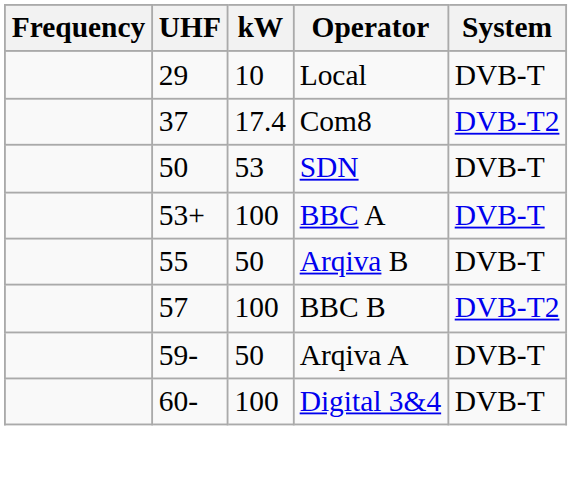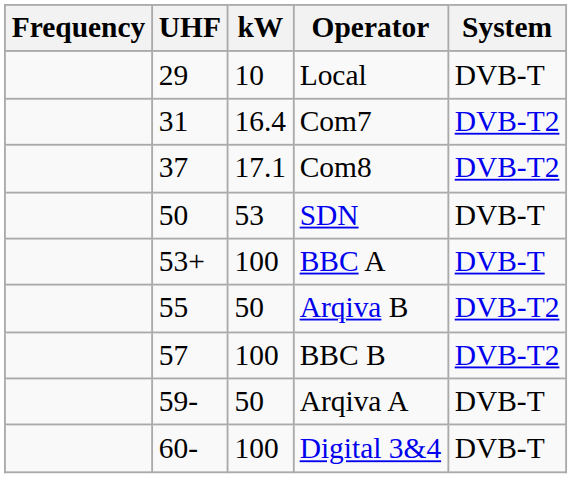+ row: 31 | 16.4 | Com7 | DVB-T2
Com8 | kW: 17.4 -> 17.1
Arqiva B | System: DVB-T -> DVB-T2
